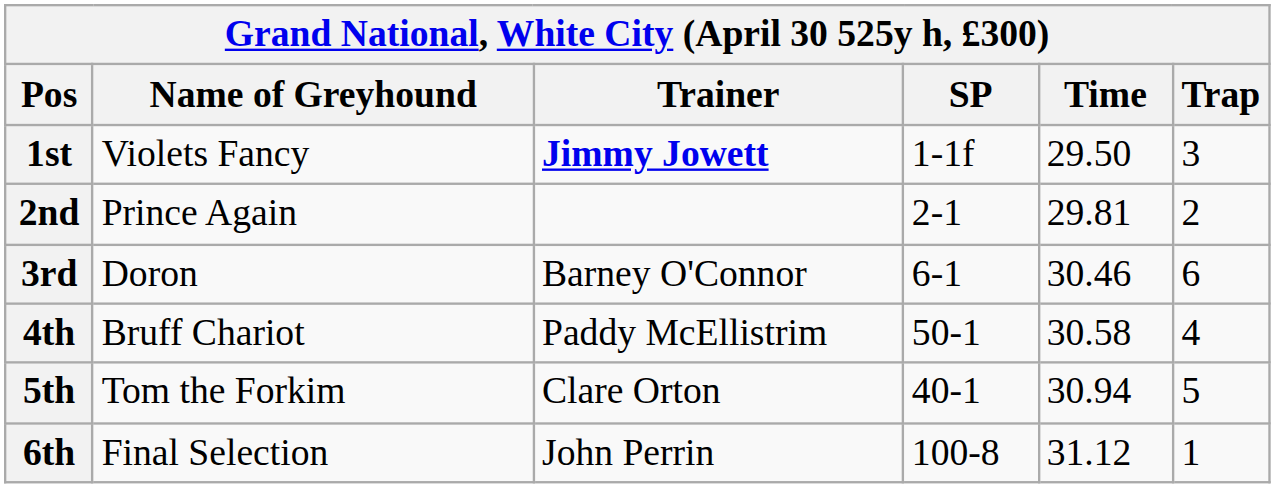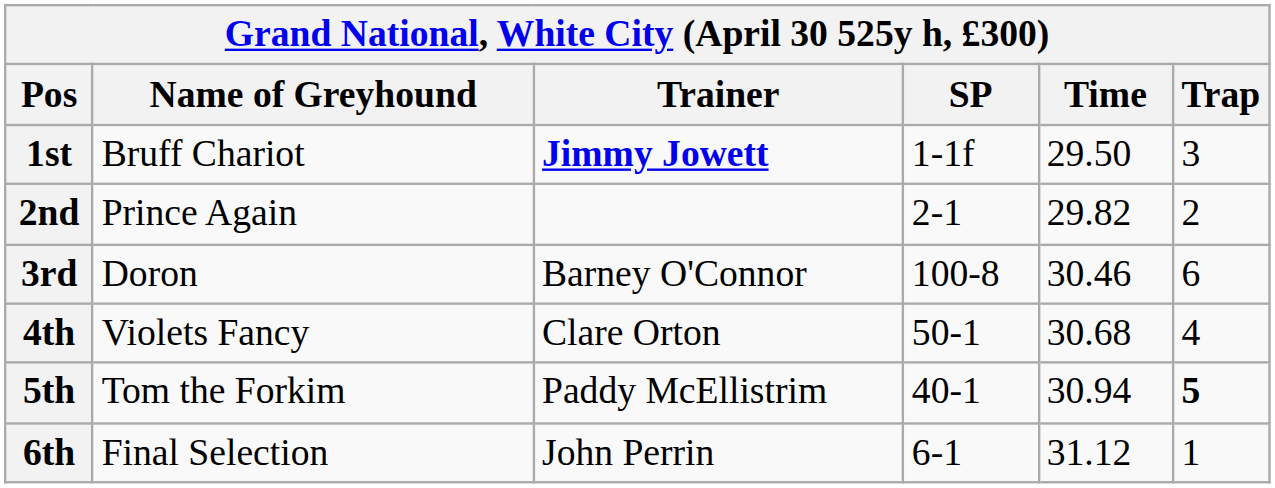1st | Name of Greyhound: Violets Fancy -> Bruff Chariot
2nd | Time: 29.81 -> 29.82
3rd | SP: 6-1 -> 100-8
4th | Name of Greyhound: Bruff Chariot -> Violets Fancy
4th | Trainer: Paddy McEllistrim -> Clare Orton
4th | Time: 30.58 -> 30.68
5th | Trainer: Clare Orton -> Paddy McEllistrim
5th | Trap: normal -> bold
6th | SP: 100-8 -> 6-1
